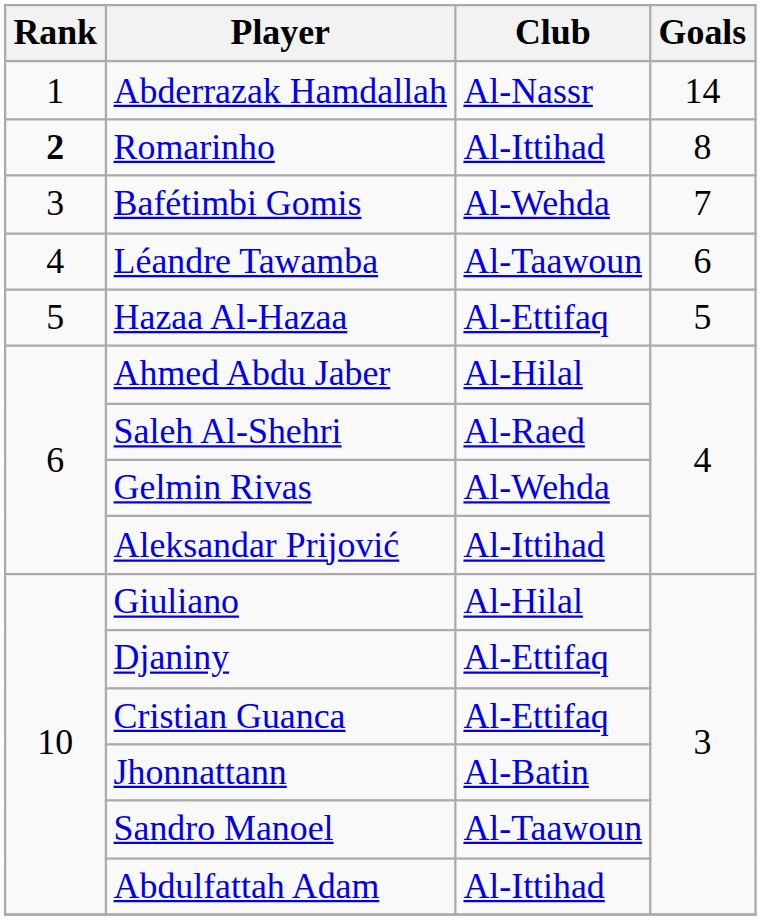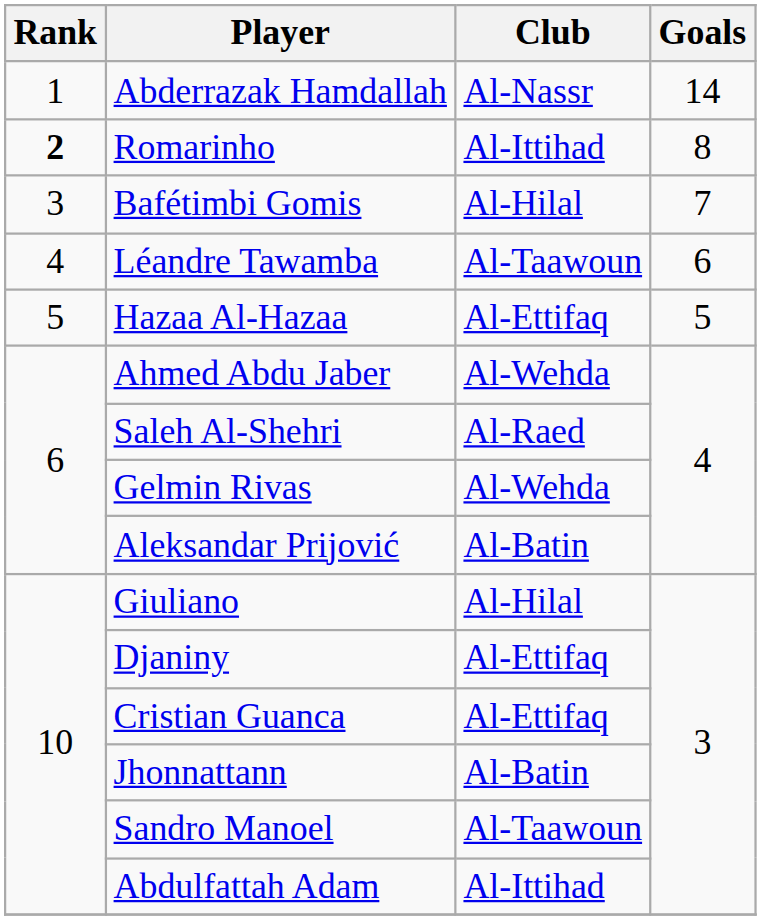Bafétimbi Gomis | Club: Al-Wehda -> Al-Hilal
Ahmed Abdu Jaber | Club: Al-Hilal -> Al-Wehda
Aleksandar Prijović | Club: Al-Ittihad -> Al-Batin
